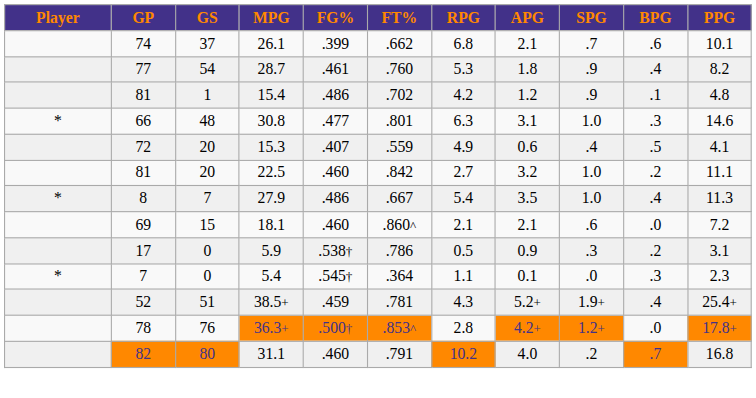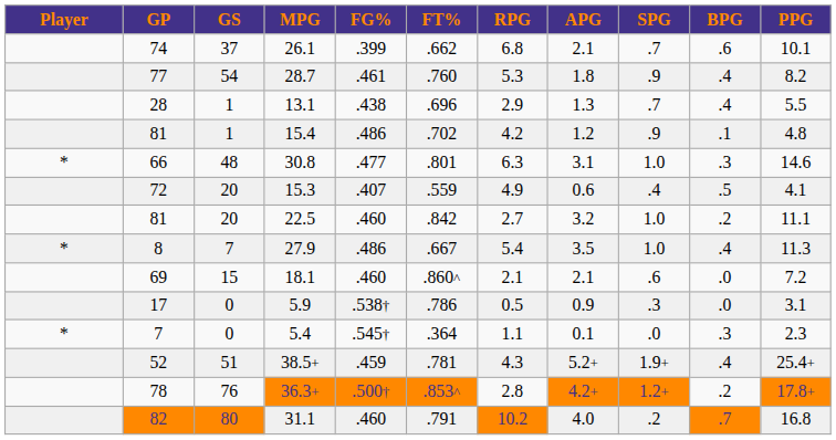+ row: 28 | 1 | 13.1 | .438 | .696 | 2.9 | 1.3 | .7 | .4 | 5.5
5.9 | BPG: .2 -> .0
36.3+ | BPG: .0 -> .2
